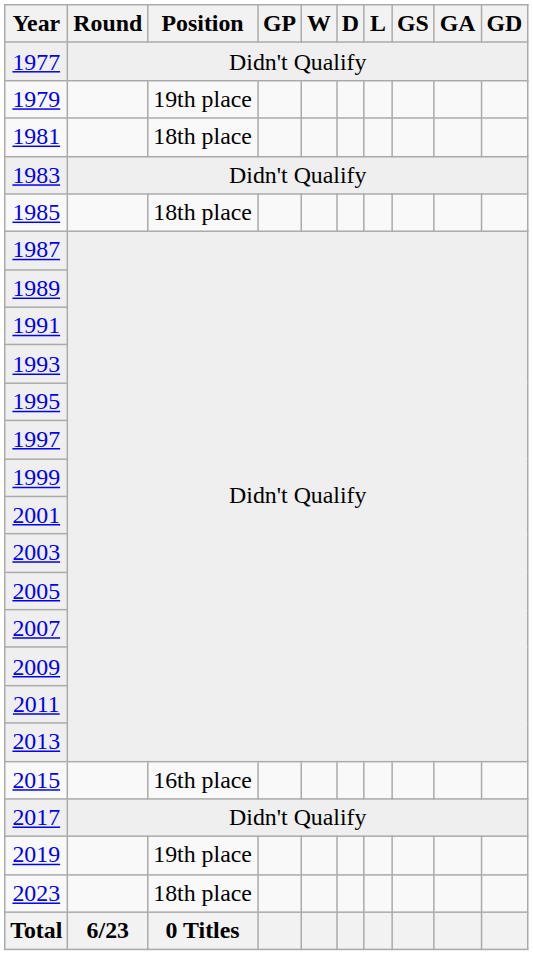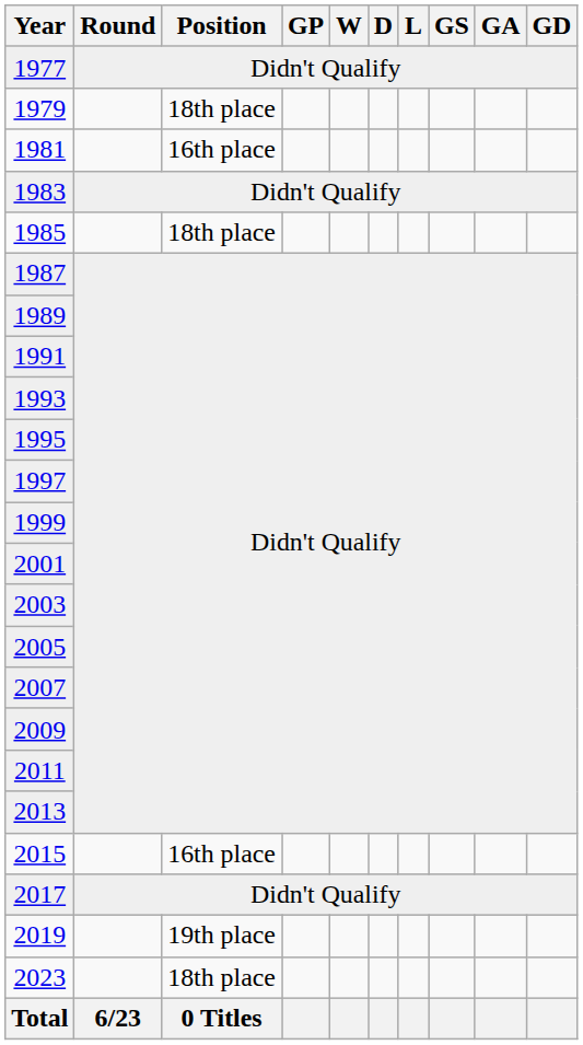1979 | Position: 19th place -> 18th place
1981 | Position: 18th place -> 16th place
